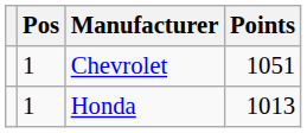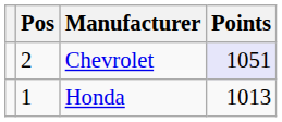Chevrolet | Pos: 1 -> 2
Chevrolet | Points: no background -> lavender background
